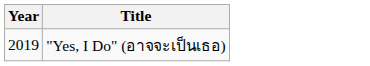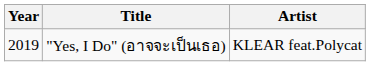+ column: Artist | KLEAR feat.Polycat
